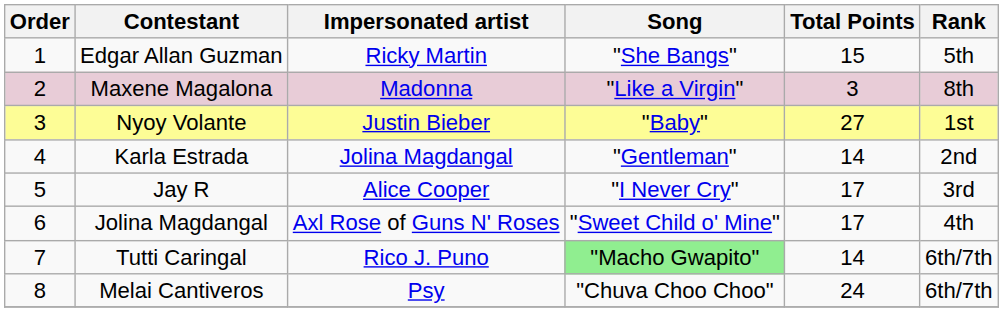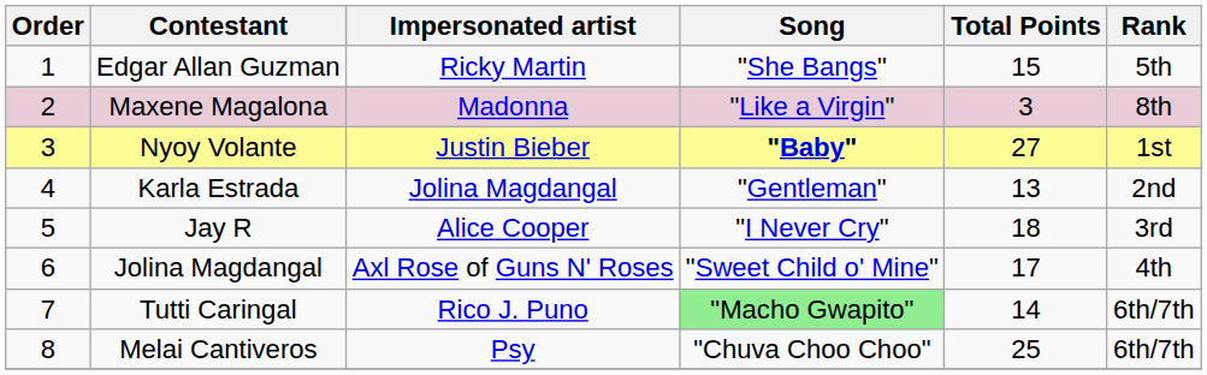Nyoy Volante | Song: normal -> bold
Karla Estrada | Total Points: 14 -> 13
Jay R | Total Points: 17 -> 18
Melai Cantiveros | Total Points: 24 -> 25
